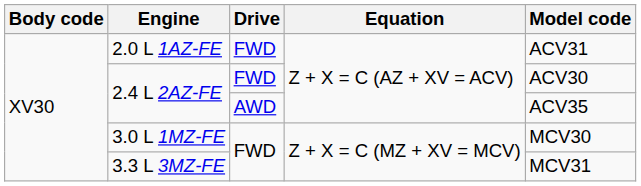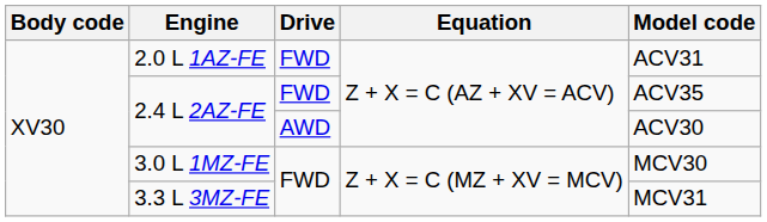2.4 L 2AZ-FE / FWD | Model code: ACV30 -> ACV35
2.4 L 2AZ-FE / AWD | Model code: ACV35 -> ACV30
